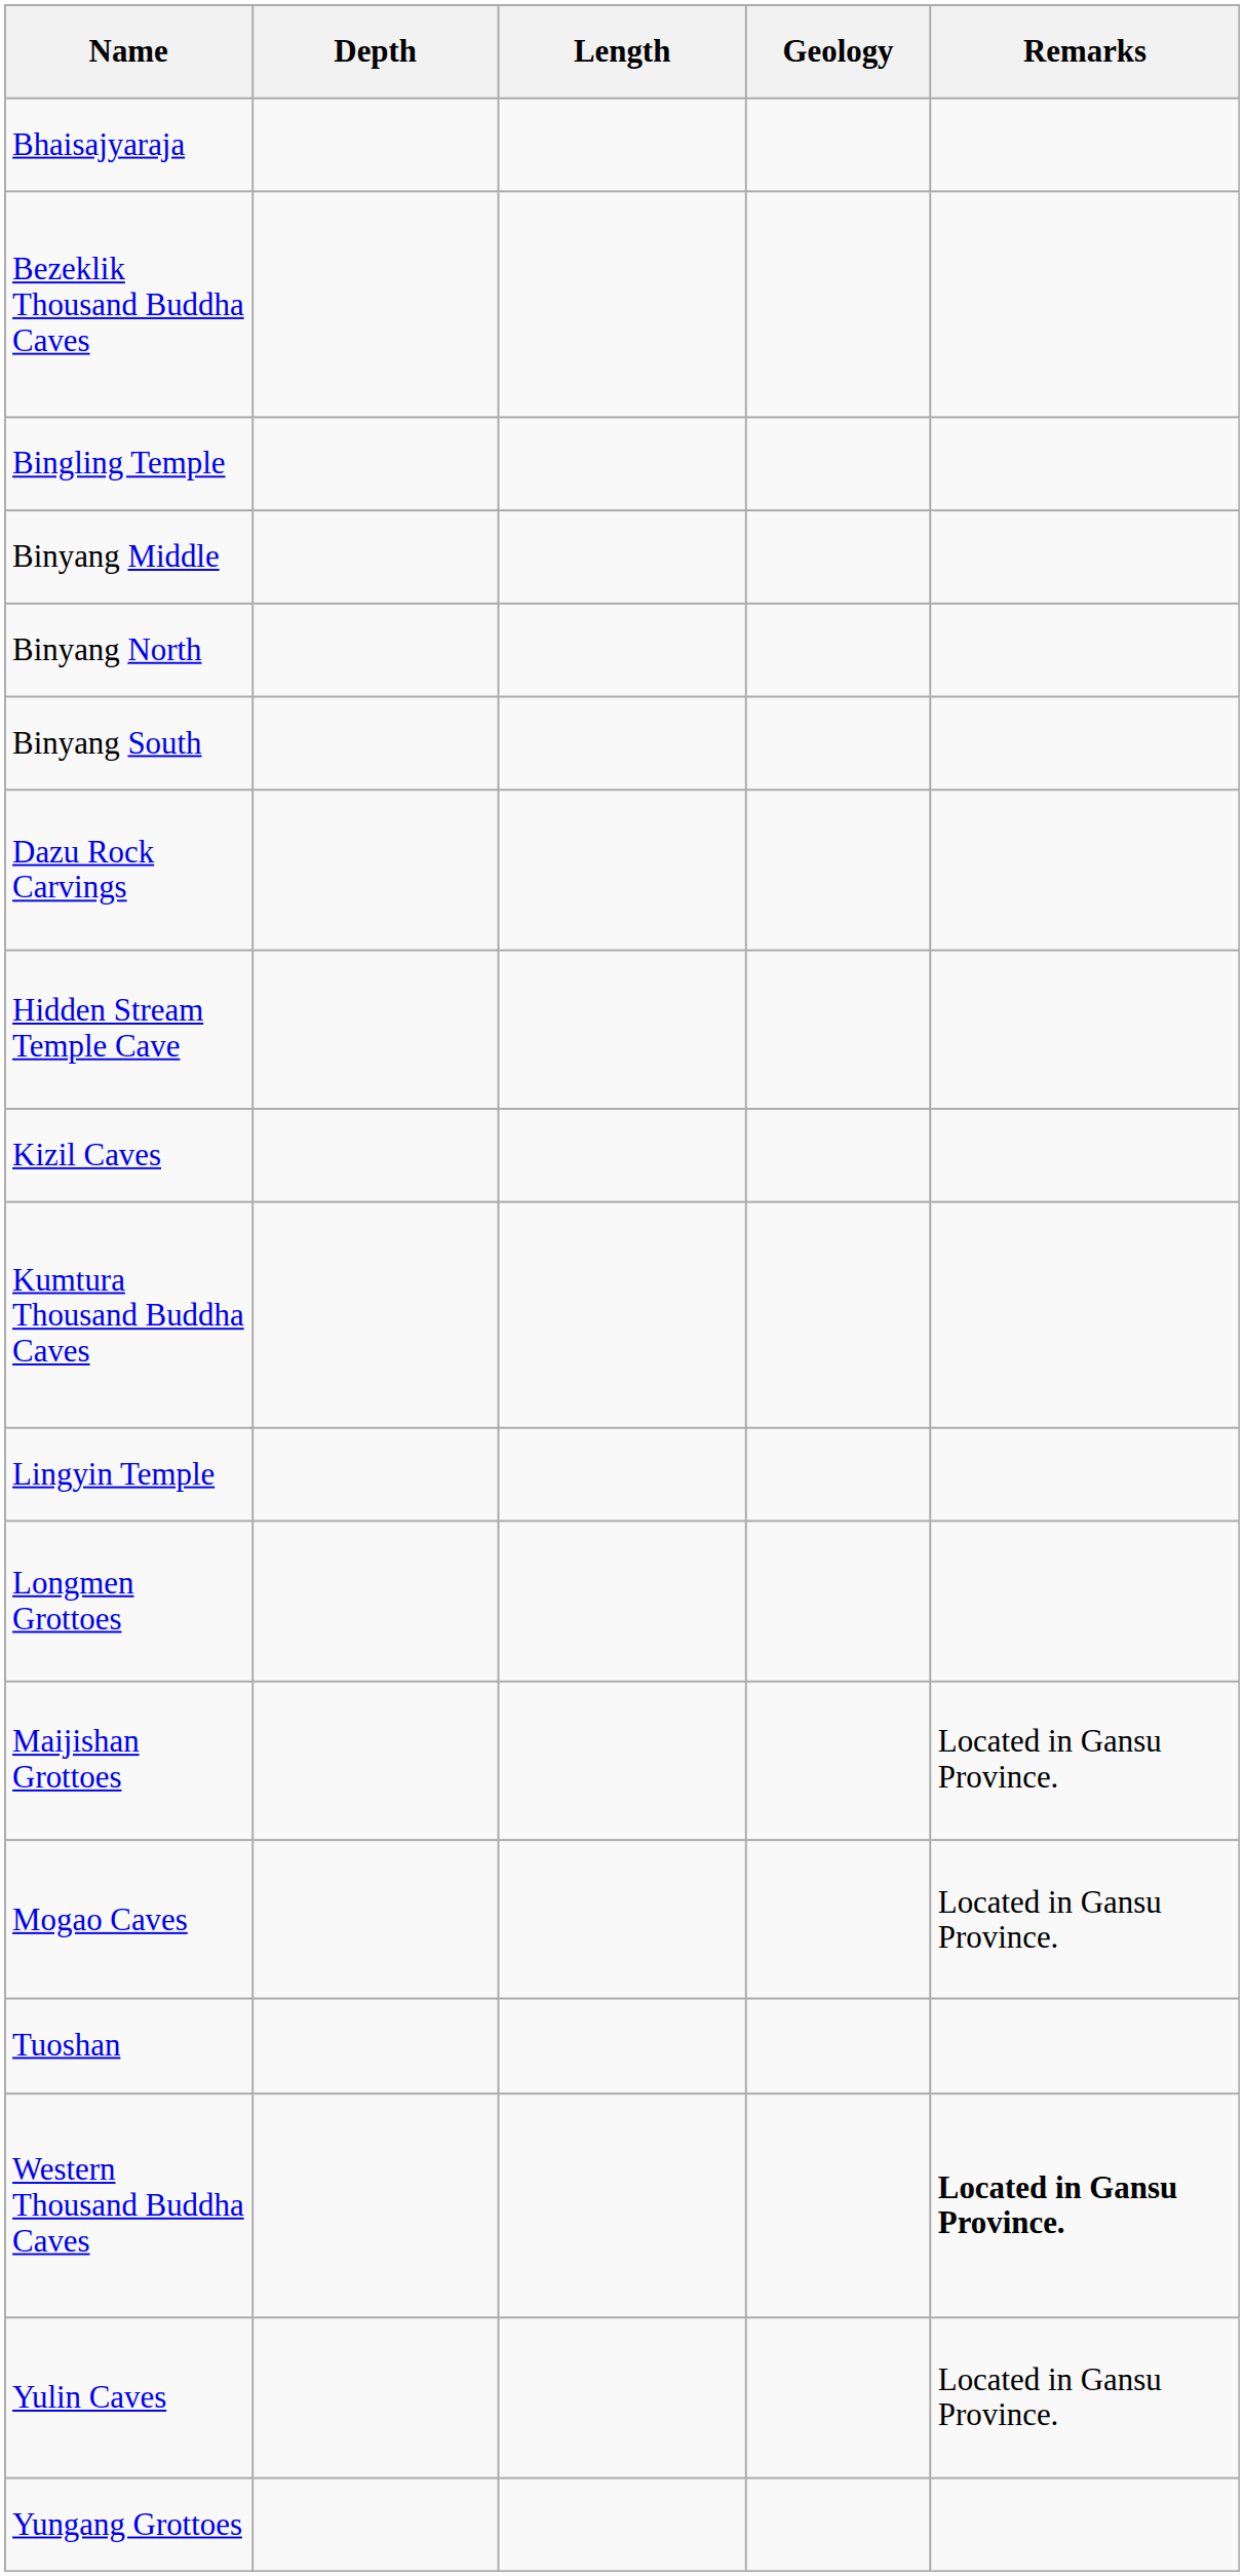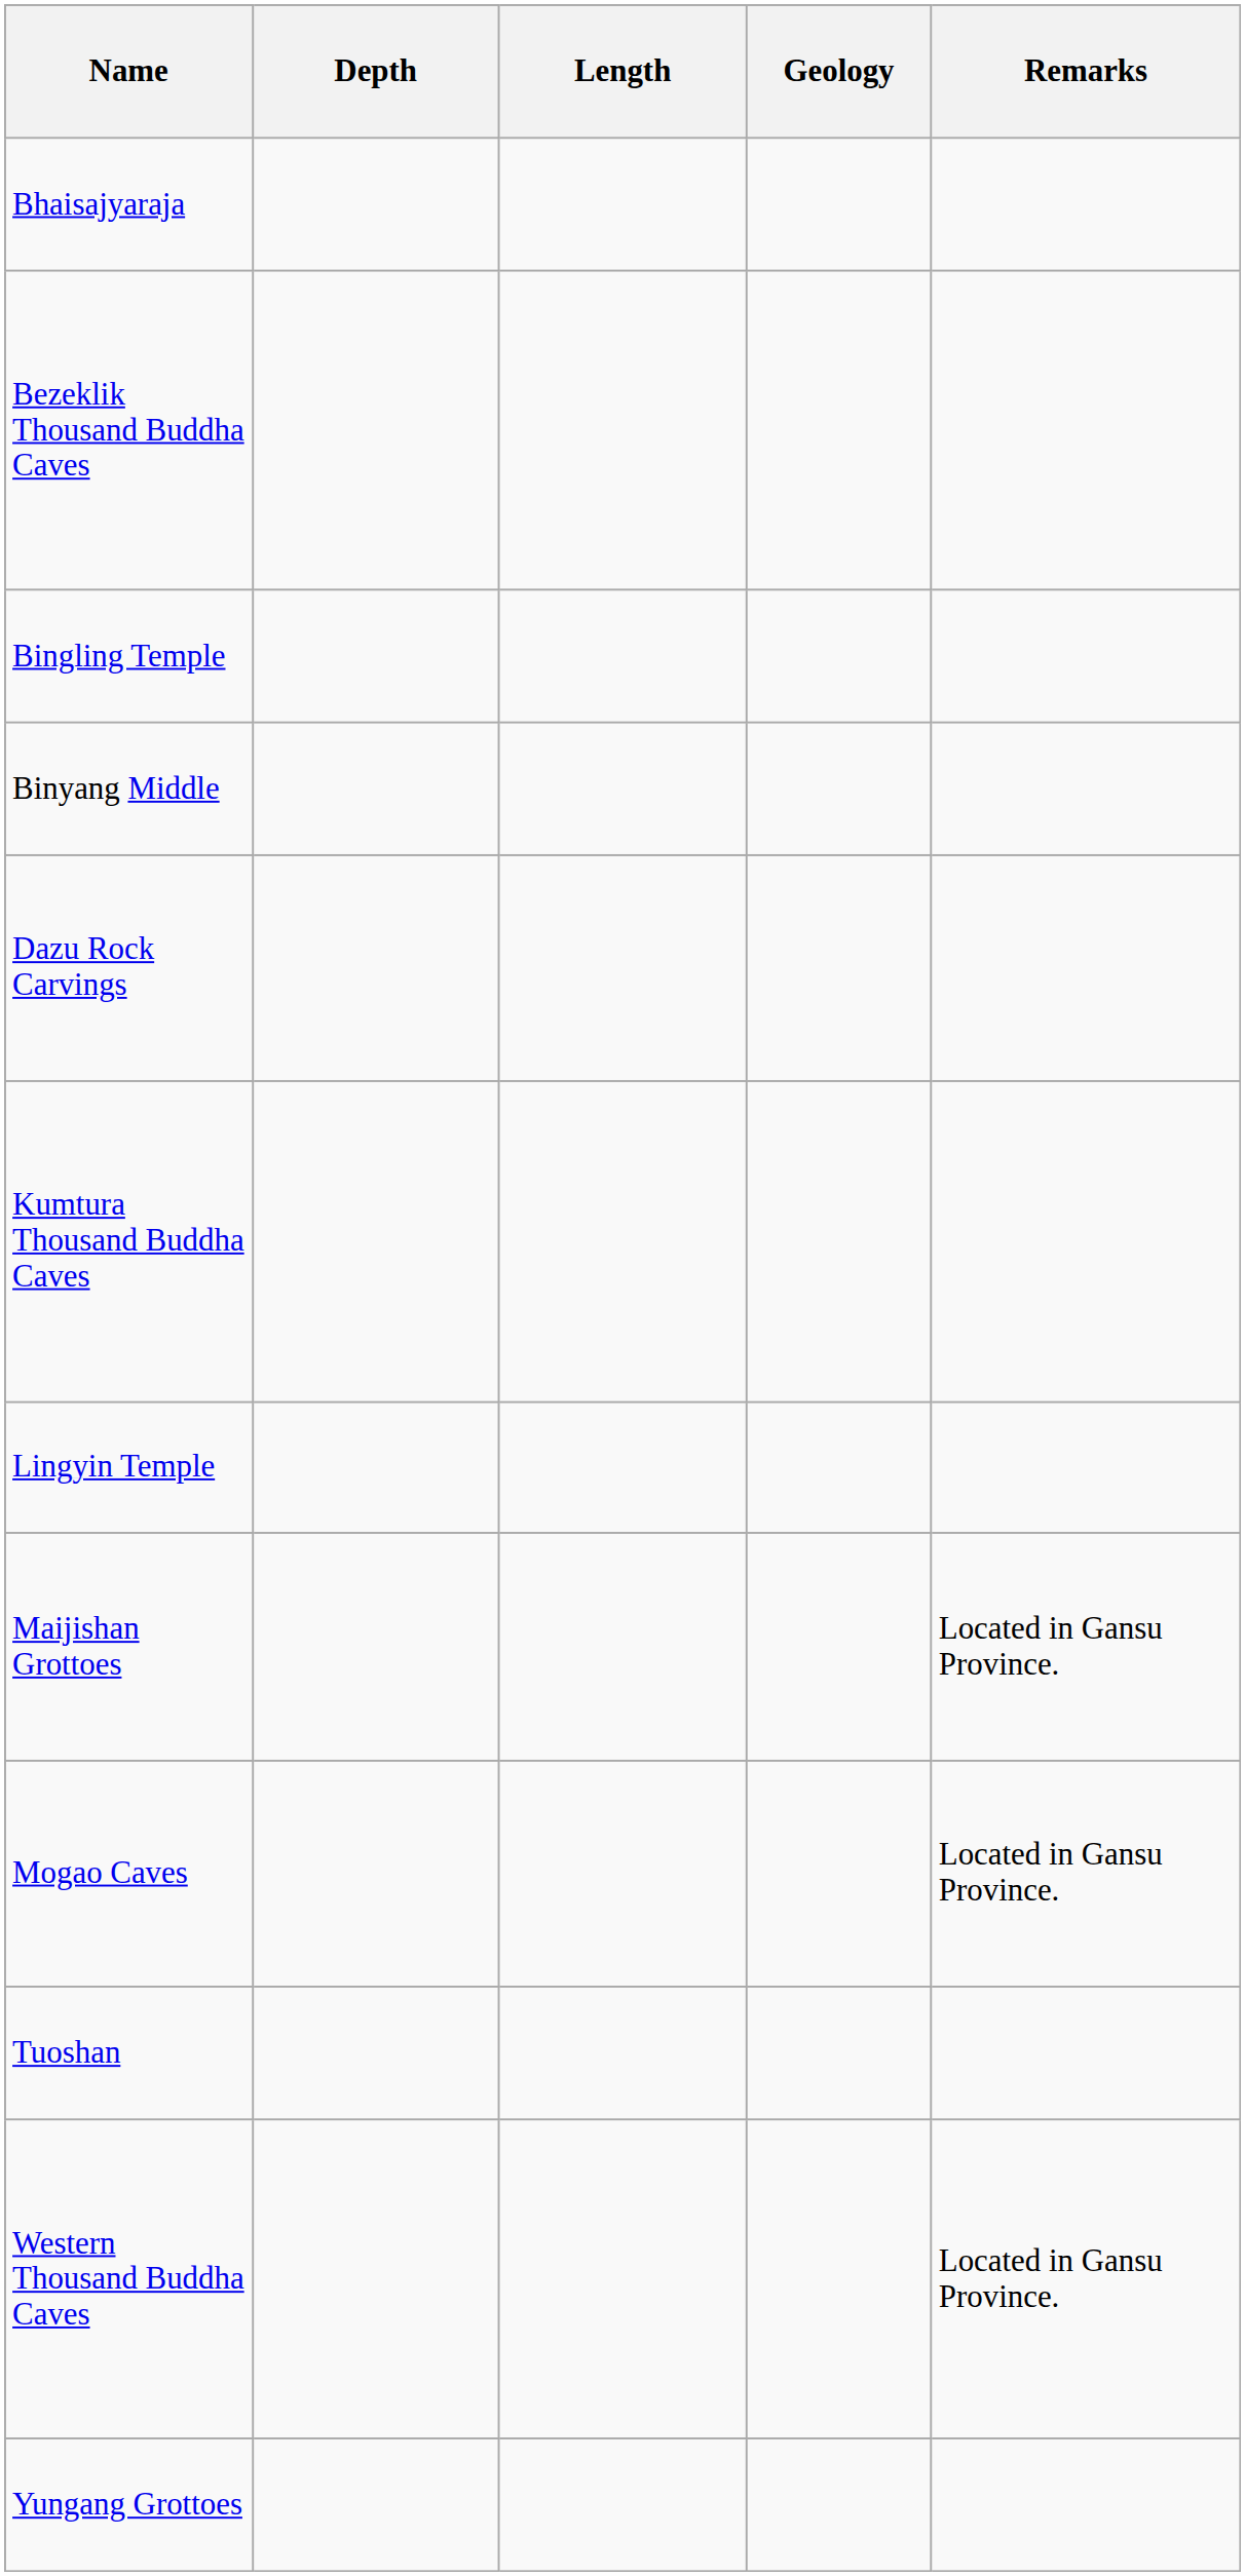- row: Binyang North
- row: Binyang South
- row: Hidden Stream Temple Cave
- row: Kizil Caves
- row: Longmen Grottoes
Western Thousand Buddha Caves | Remarks: bold -> normal
- row: Yulin Caves | Located in Gansu Province.
